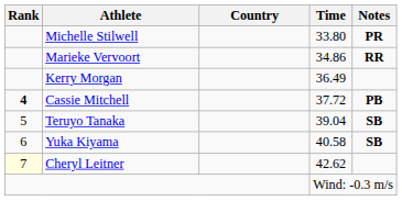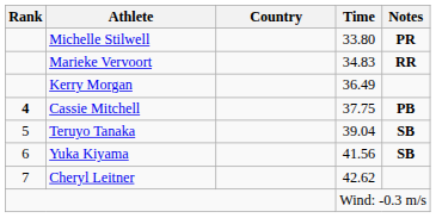Marieke Vervoort | Time: 34.86 -> 34.83
Cassie Mitchell | Time: 37.72 -> 37.75
Yuka Kiyama | Time: 40.58 -> 41.56
Cheryl Leitner | Rank: lightyellow background -> no background
